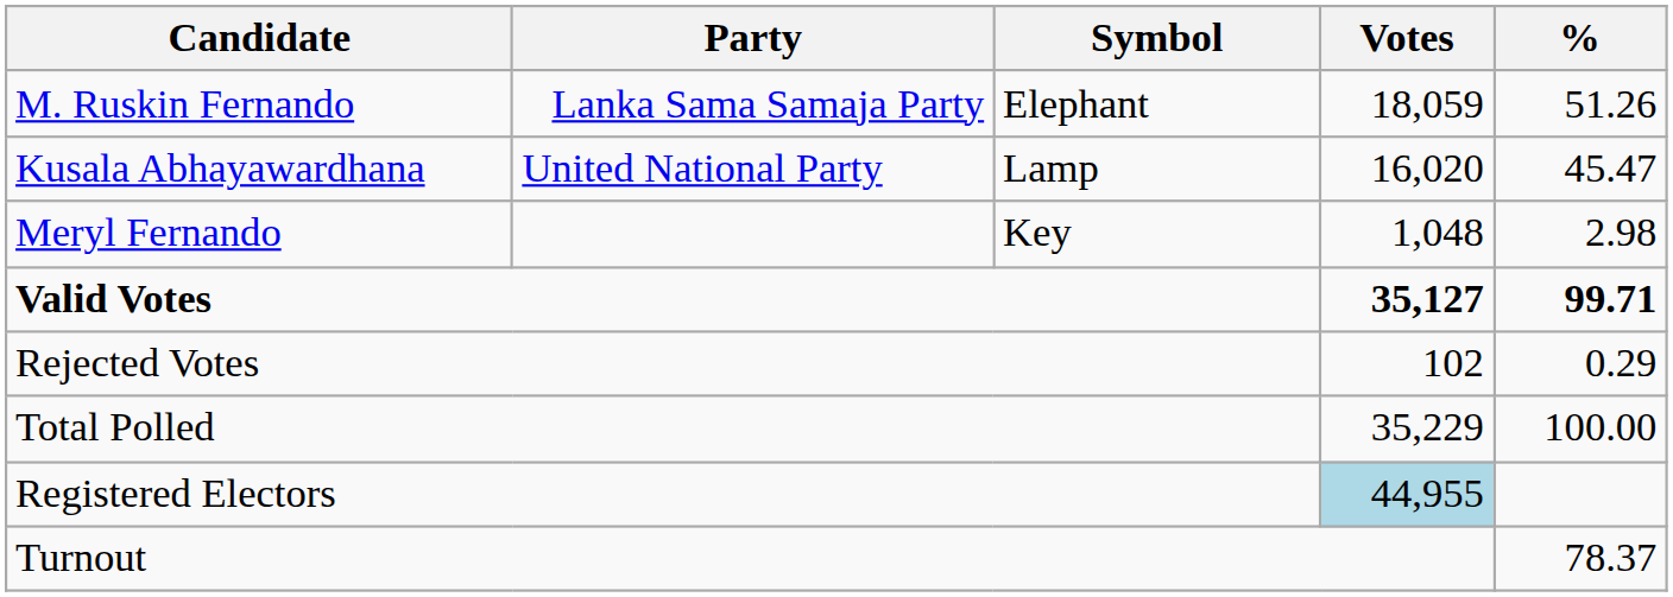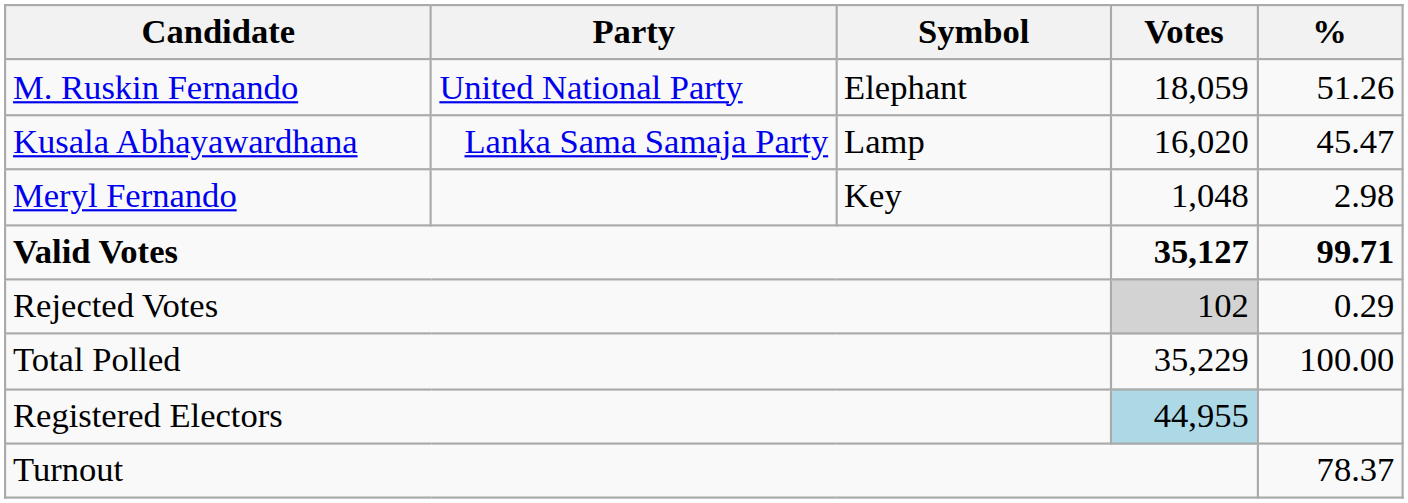M. Ruskin Fernando | Party: Lanka Sama Samaja Party -> United National Party
Kusala Abhayawardhana | Party: United National Party -> Lanka Sama Samaja Party
Rejected Votes | Votes: no background -> lightgrey background
